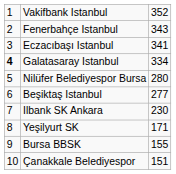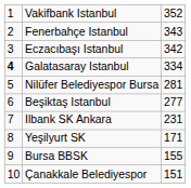Eczacıbaşı Istanbul | column 3: 341 -> 342
Nilüfer Belediyespor Bursa | column 3: 280 -> 281
Ilbank SK Ankara | column 3: 230 -> 231
